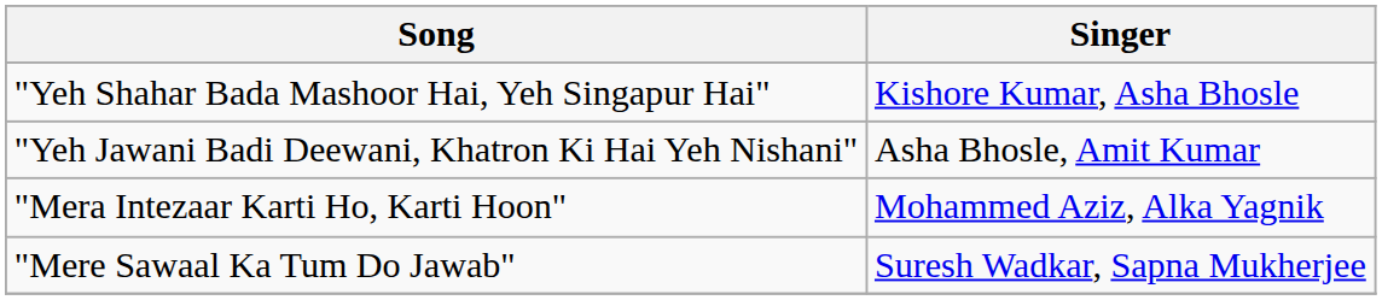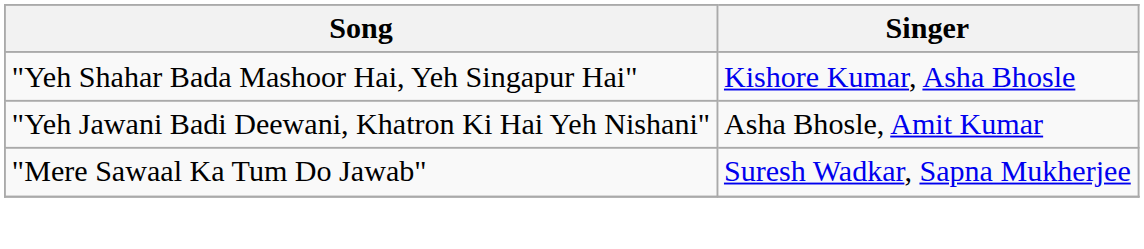- row: "Mera Intezaar Karti Ho, Karti Hoon" | Mohammed Aziz, Alka Yagnik
